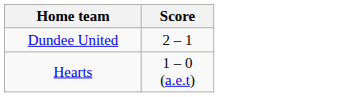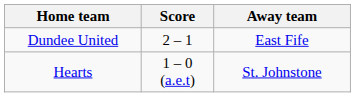+ column: Away team | East Fife | St. Johnstone
